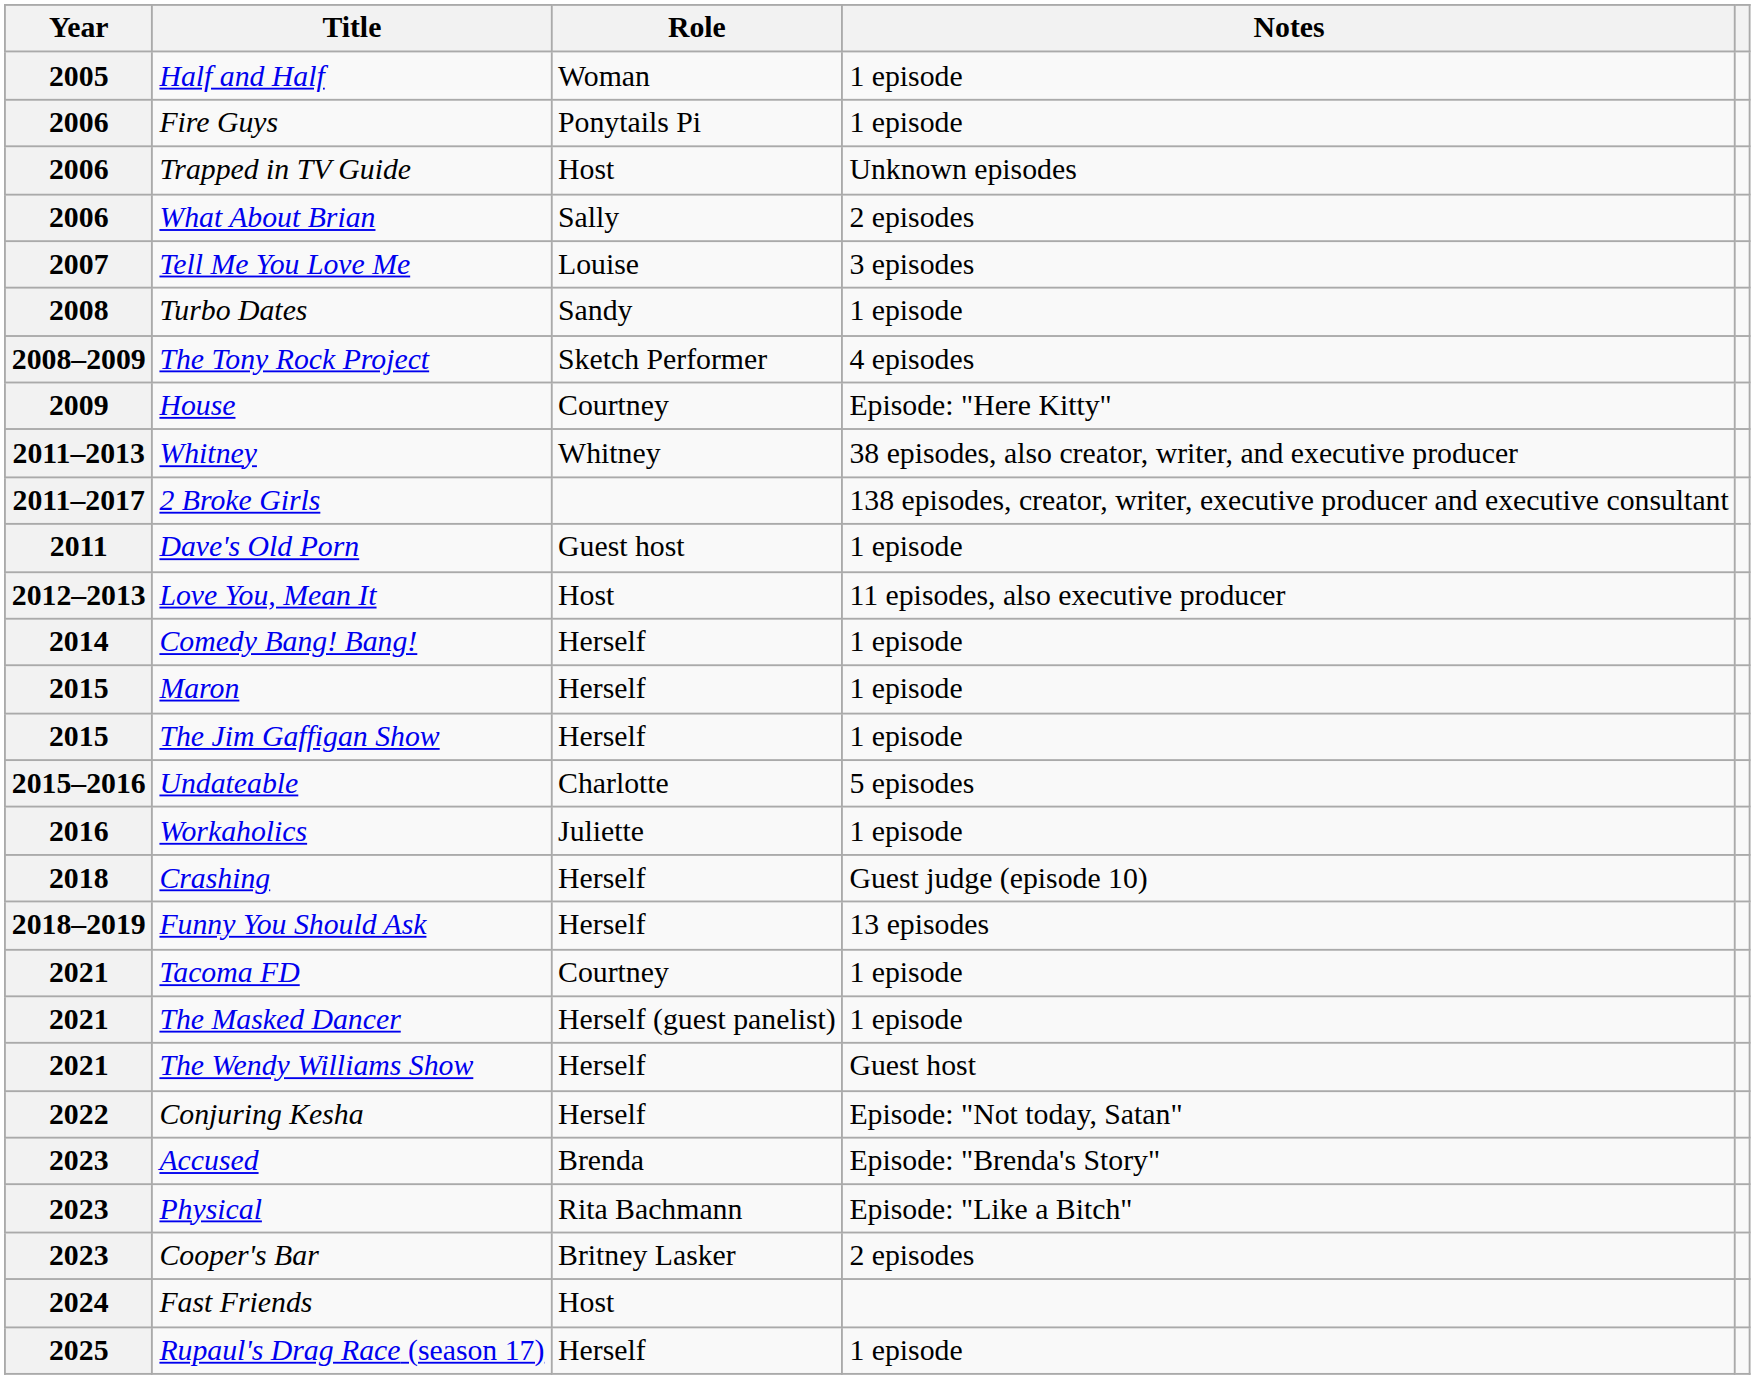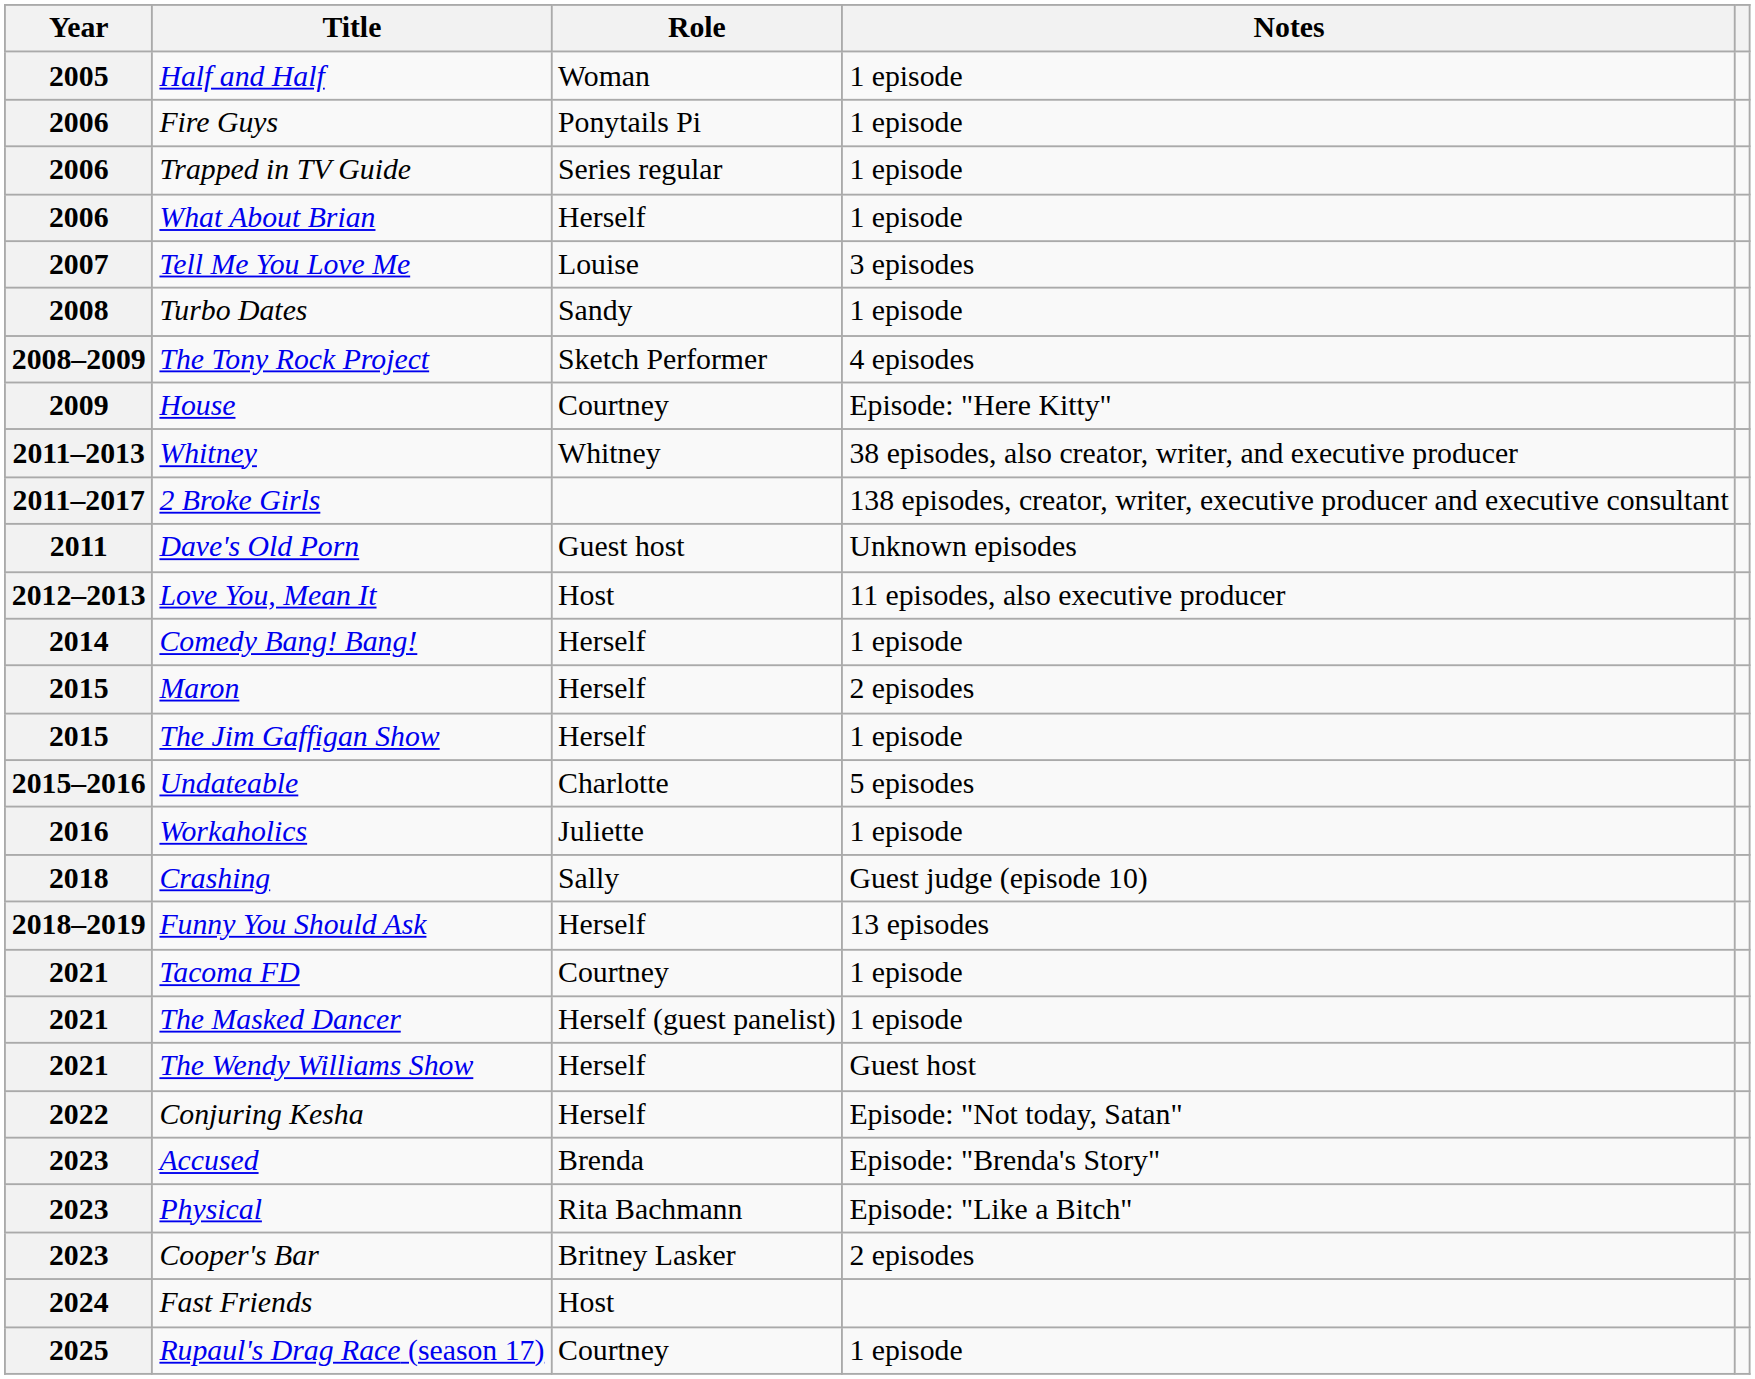Trapped in TV Guide | Role: Host -> Series regular
Trapped in TV Guide | Notes: Unknown episodes -> 1 episode
What About Brian | Role: Sally -> Herself
What About Brian | Notes: 2 episodes -> 1 episode
Dave's Old Porn | Notes: 1 episode -> Unknown episodes
Maron | Notes: 1 episode -> 2 episodes
Crashing | Role: Herself -> Sally
Rupaul's Drag Race (season 17) | Role: Herself -> Courtney
